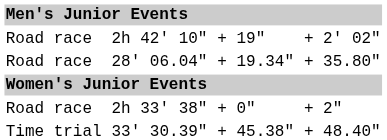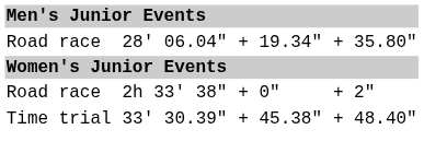- row: Road race | 2h 42' 10" | + 19" | + 2' 02"
